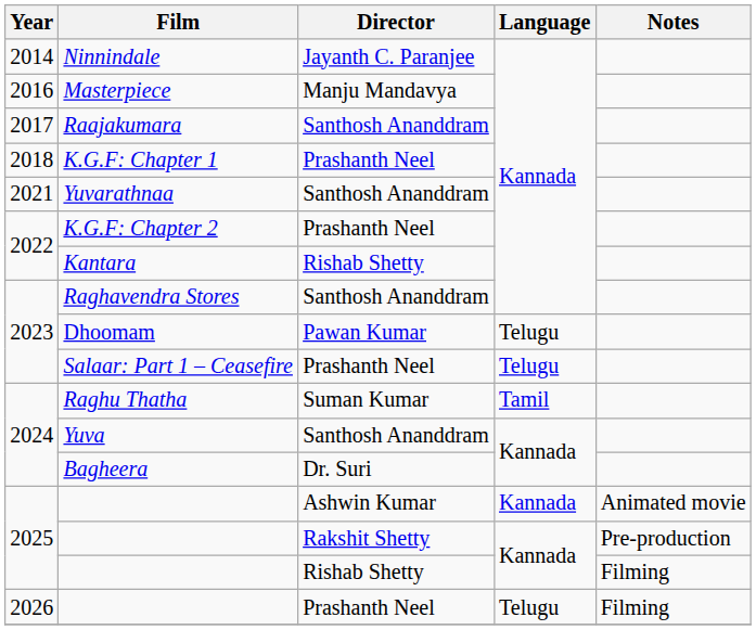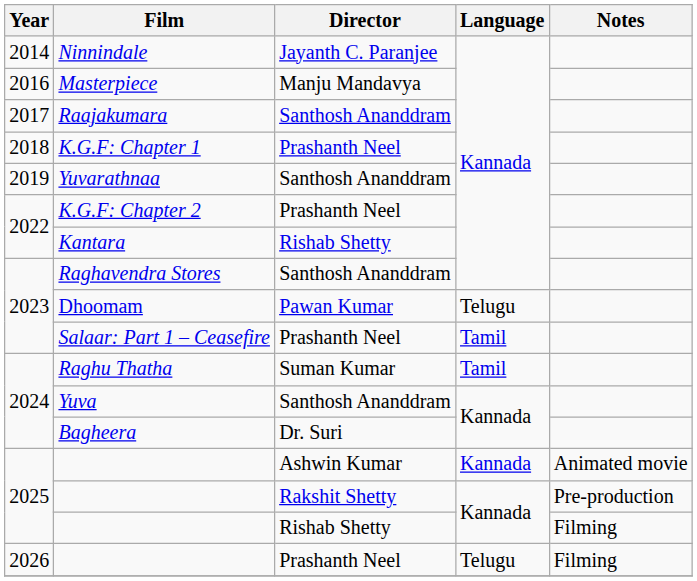Yuvarathnaa | Year: 2021 -> 2019
Salaar: Part 1 – Ceasefire | Language: Telugu -> Tamil
